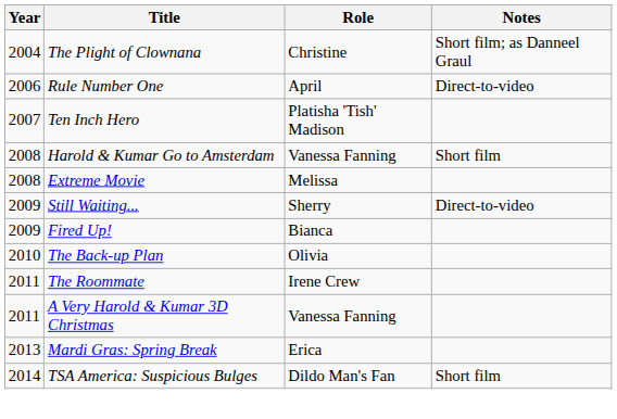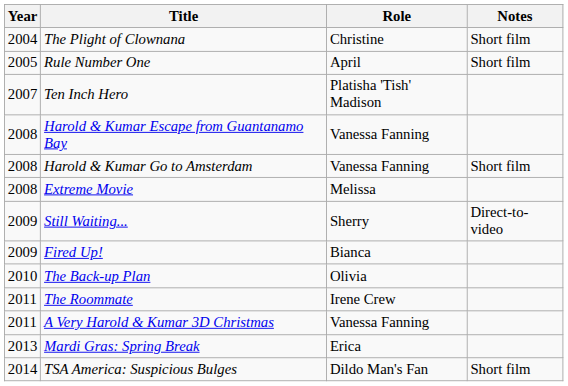The Plight of Clownana | Notes: Short film; as Danneel Graul -> Short film
Rule Number One | Year: 2006 -> 2005
Rule Number One | Notes: Direct-to-video -> Short film
+ row: 2008 | Harold & Kumar Escape from Guantanamo Bay | Vanessa Fanning
